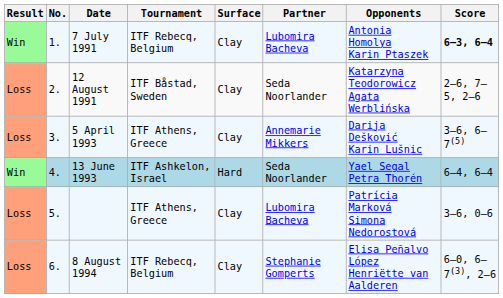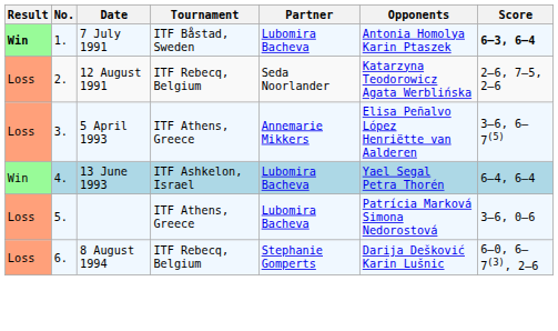- column: Surface | Clay | Clay | Clay | Hard | Clay | Clay
7 July 1991 | Result: normal -> bold
7 July 1991 | Tournament: ITF Rebecq, Belgium -> ITF Båstad, Sweden
12 August 1991 | Tournament: ITF Båstad, Sweden -> ITF Rebecq, Belgium
5 April 1993 | Opponents: Darija Dešković Karin Lušnic -> Elisa Peñalvo López Henriëtte van Aalderen
13 June 1993 | Partner: Seda Noorlander -> Lubomira Bacheva
8 August 1994 | Opponents: Elisa Peñalvo López Henriëtte van Aalderen -> Darija Dešković Karin Lušnic
